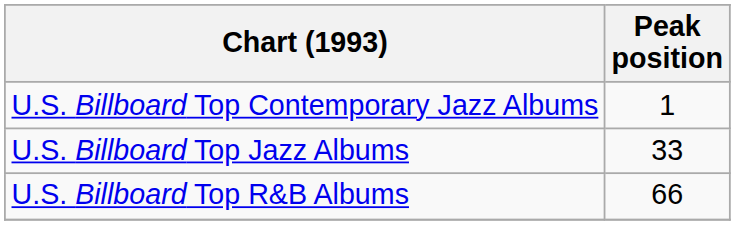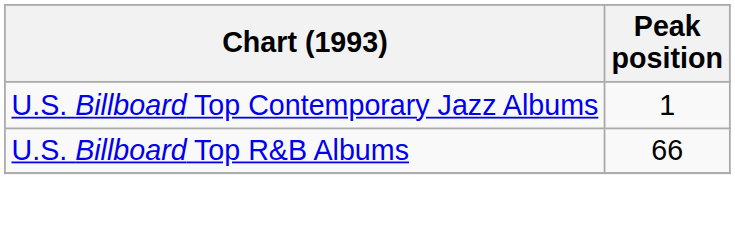- row: U.S. Billboard Top Jazz Albums | 33
